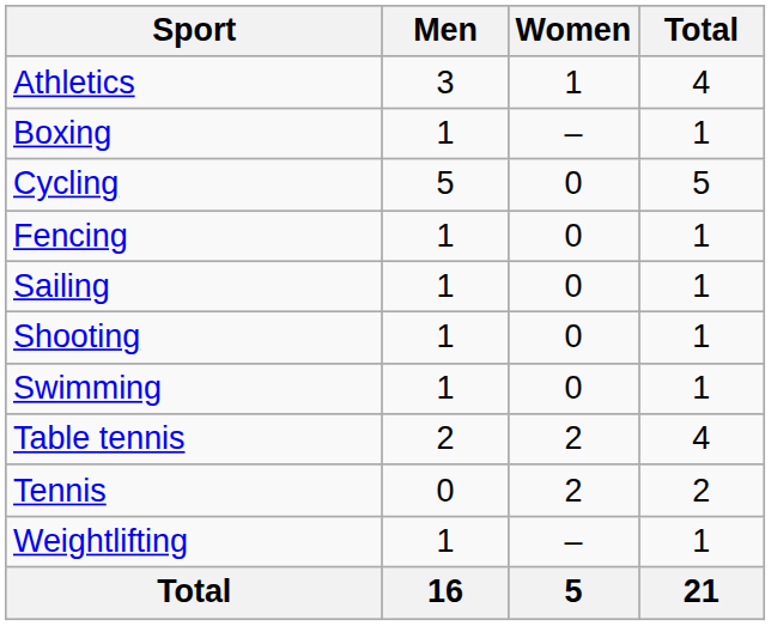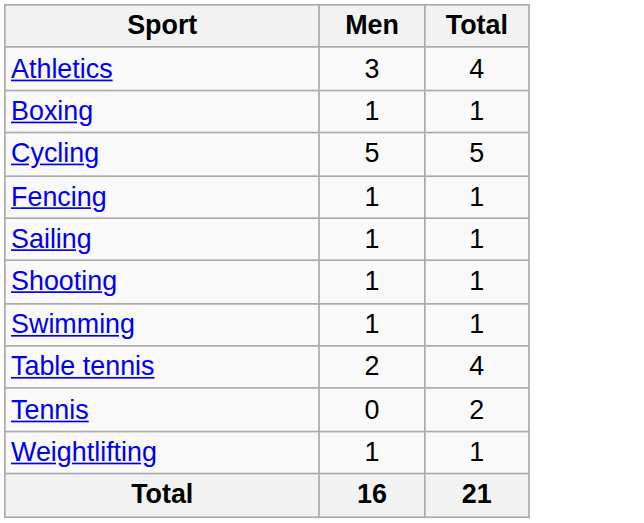- column: Women | 1 | – | 0 | 0 | 0 | 0 | 0 | 2 | 2 | – | 5
